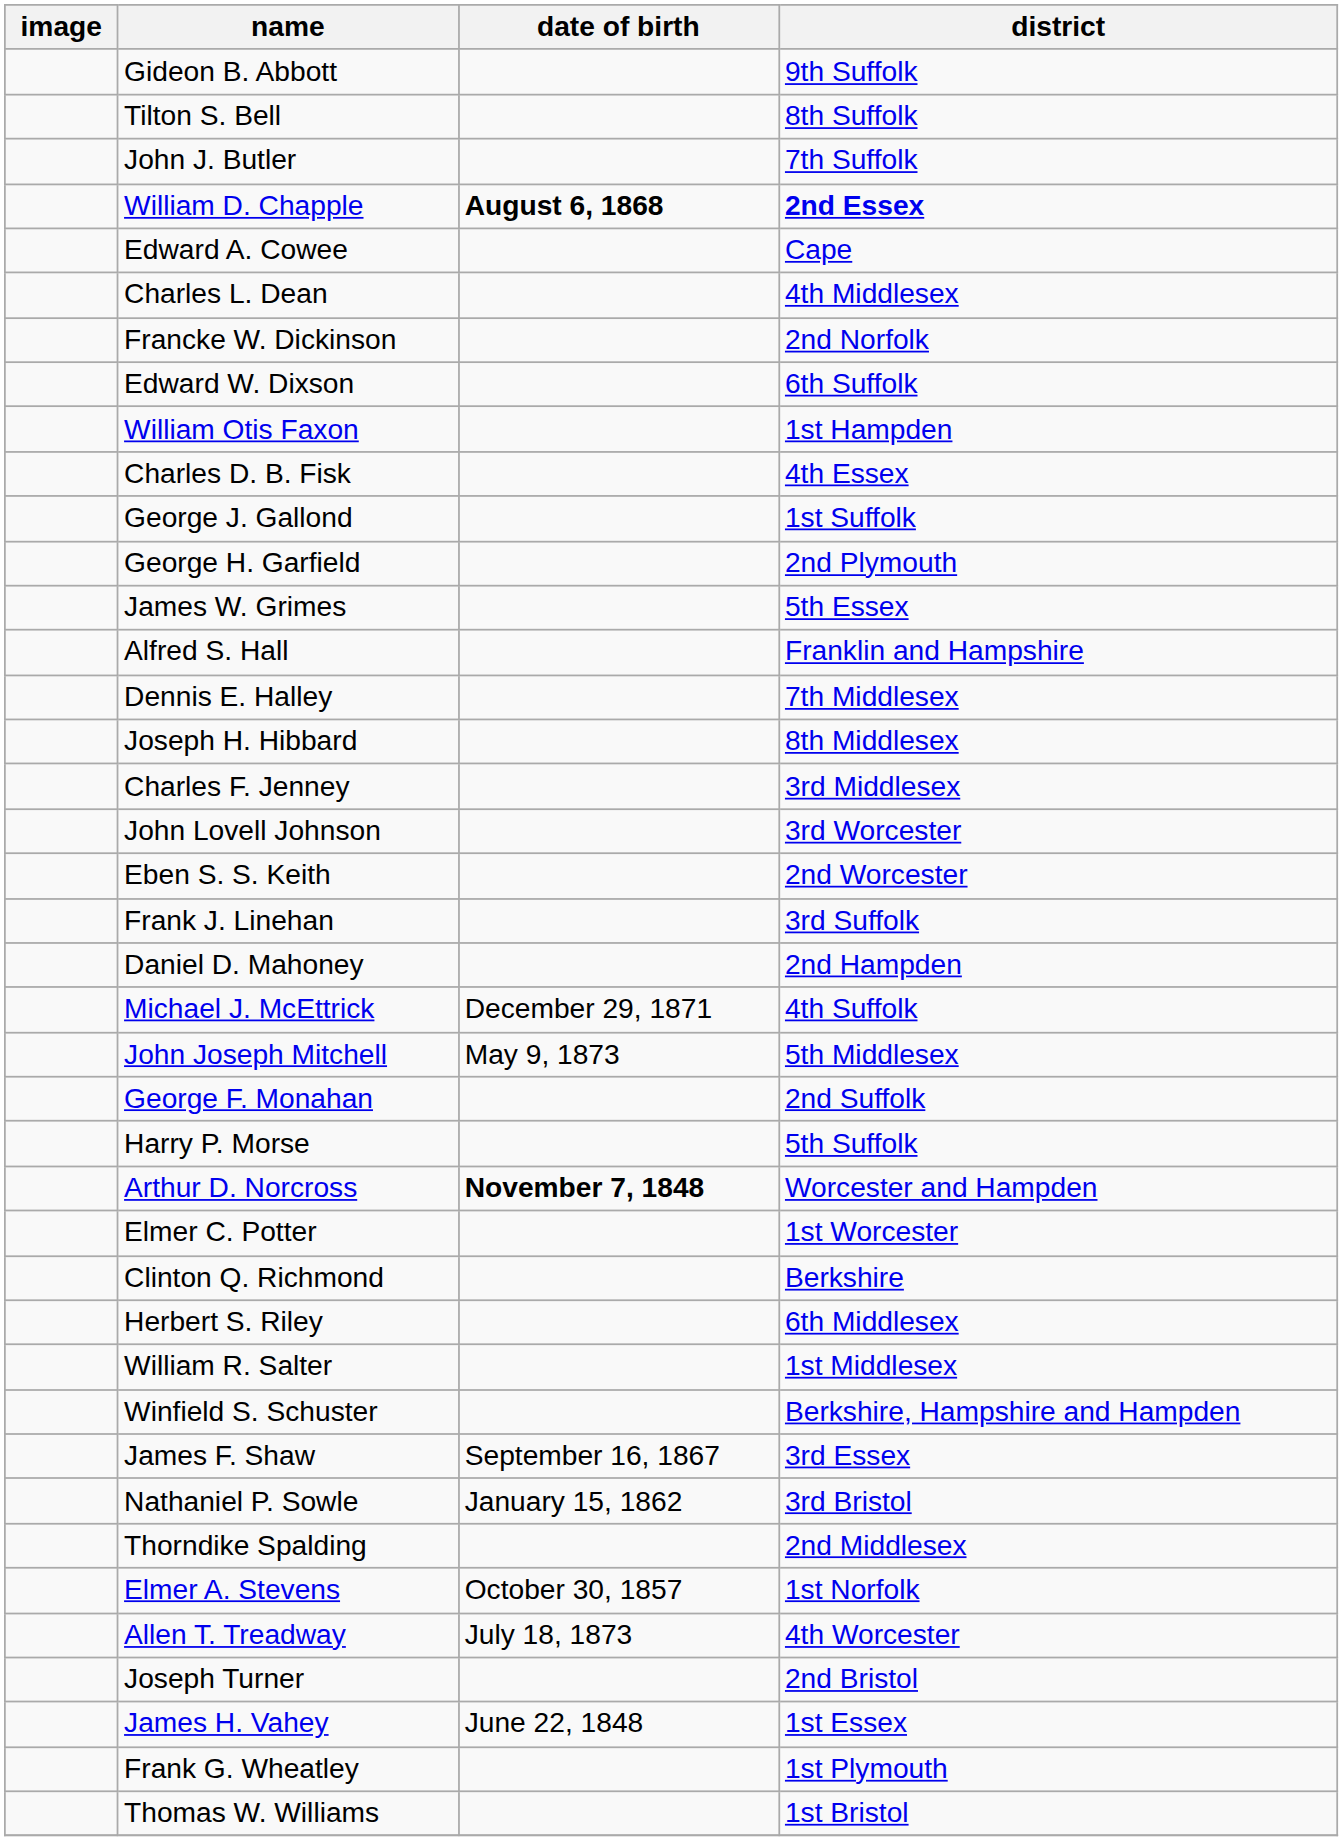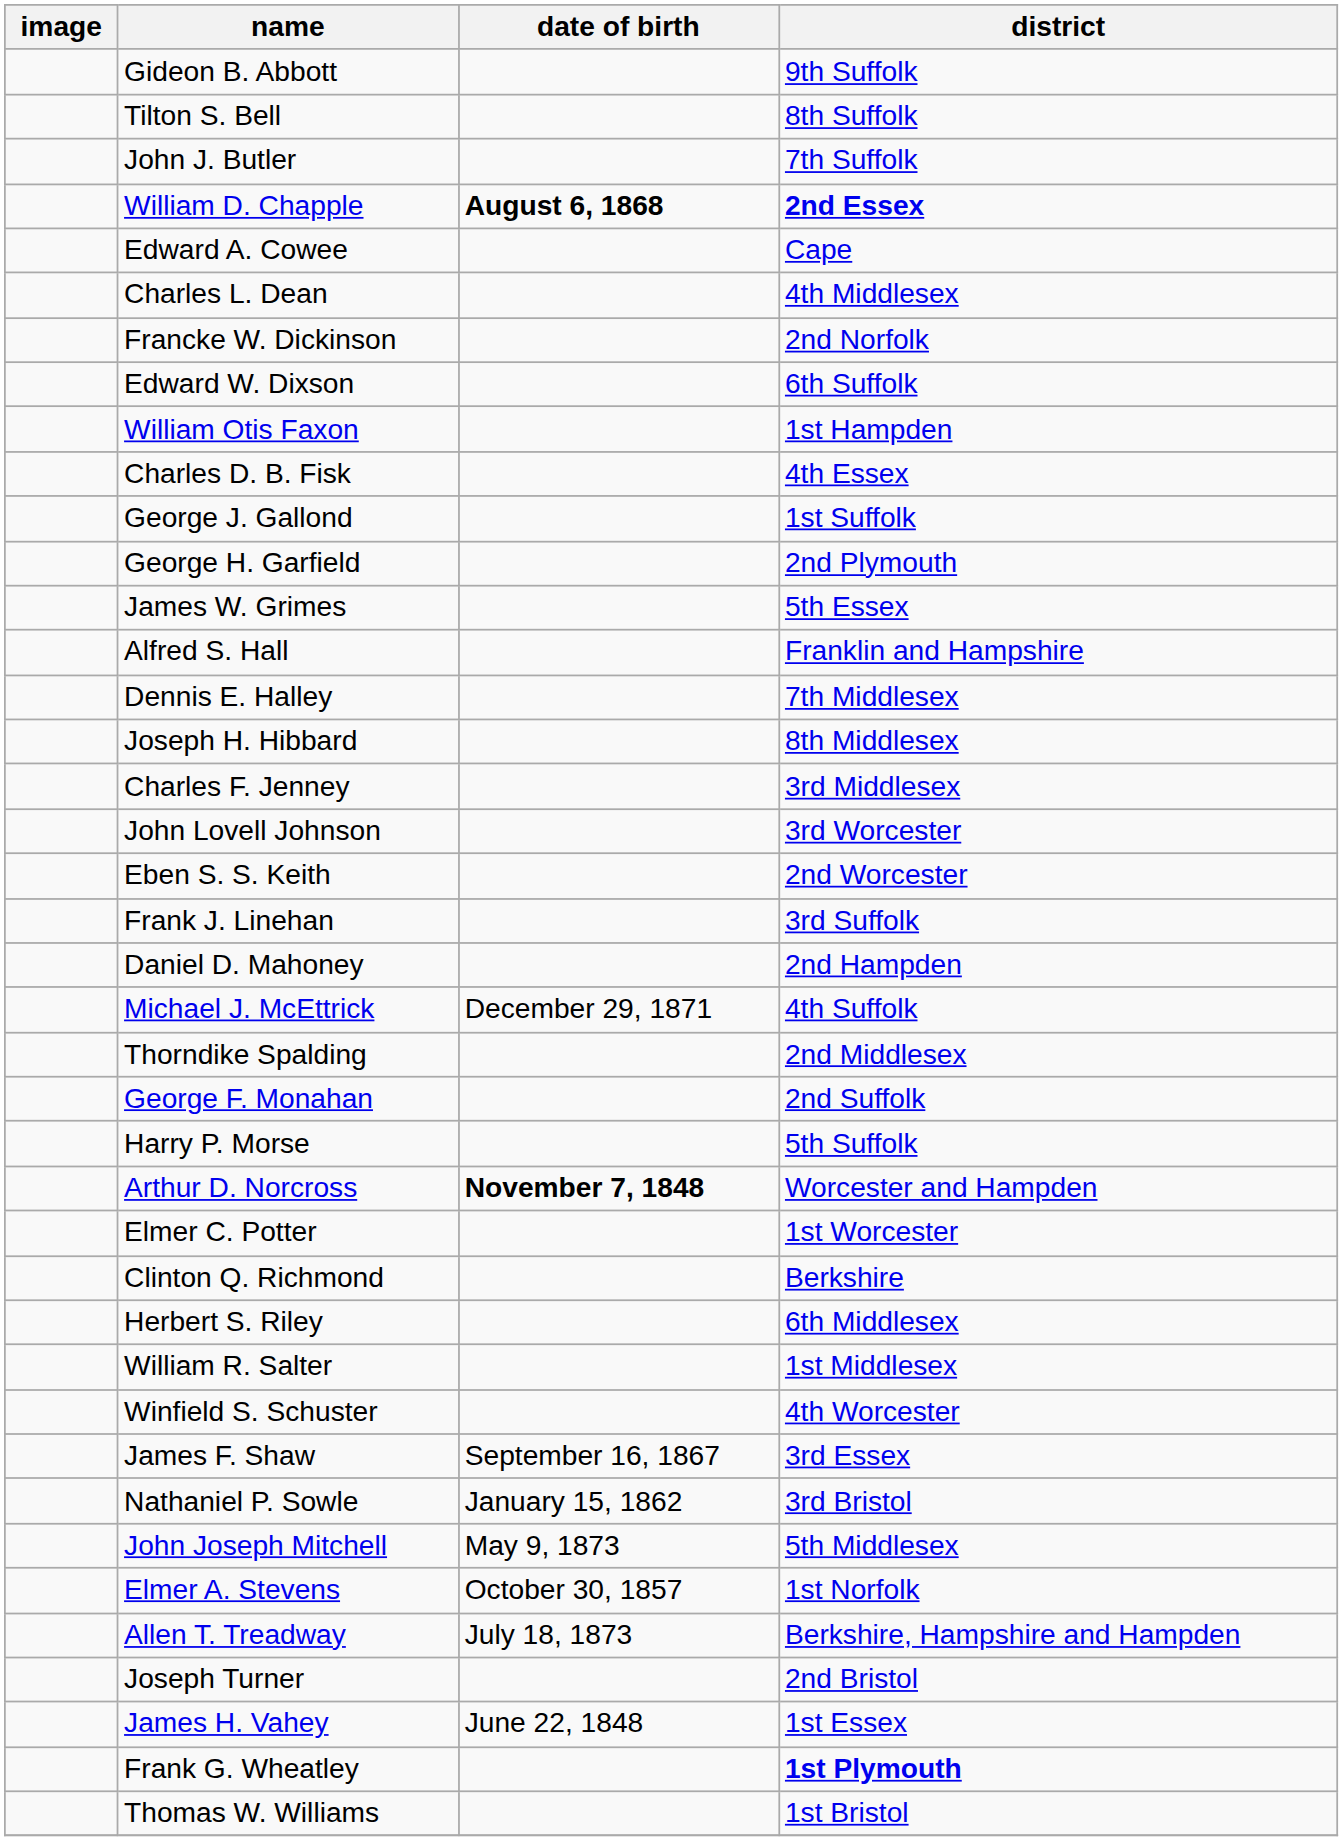rows swapped: John Joseph Mitchell <-> Thorndike Spalding
Winfield S. Schuster | district: Berkshire, Hampshire and Hampden -> 4th Worcester
Allen T. Treadway | district: 4th Worcester -> Berkshire, Hampshire and Hampden
Frank G. Wheatley | district: normal -> bold
